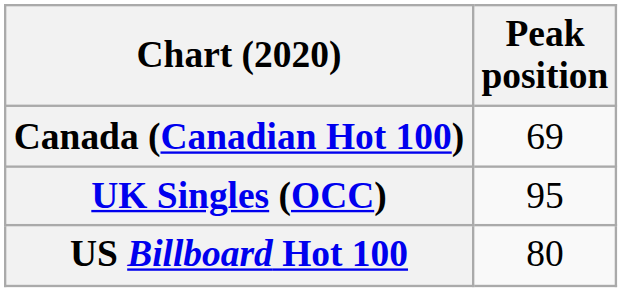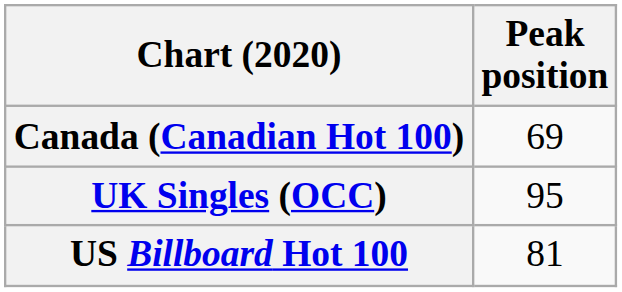US Billboard Hot 100 | Peak position: 80 -> 81
